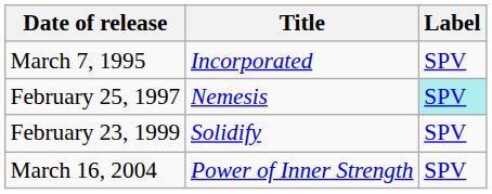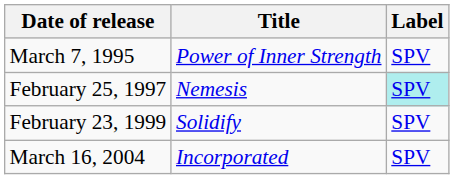March 7, 1995 | Title: Incorporated -> Power of Inner Strength
March 16, 2004 | Title: Power of Inner Strength -> Incorporated
